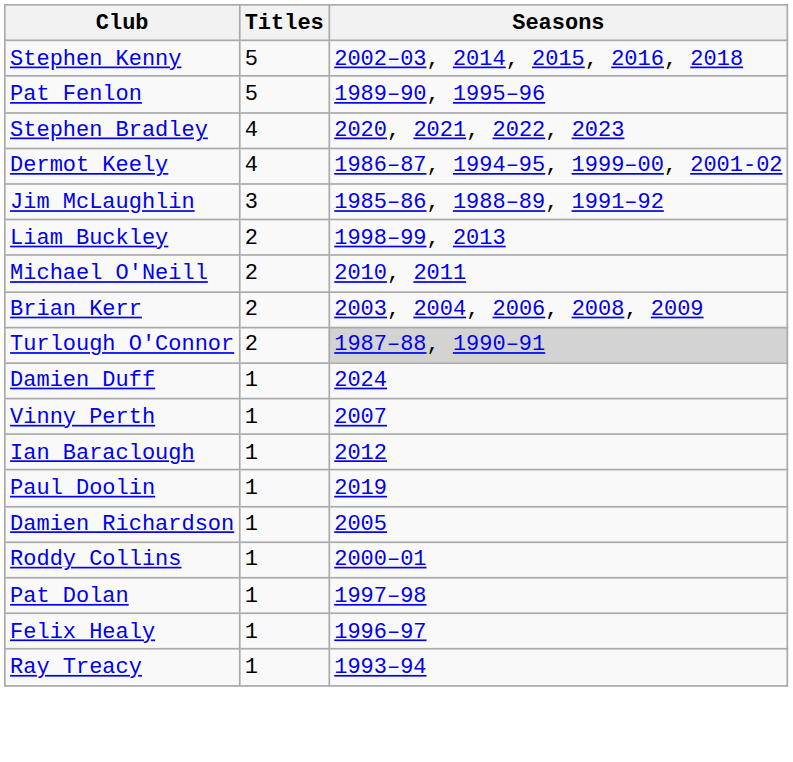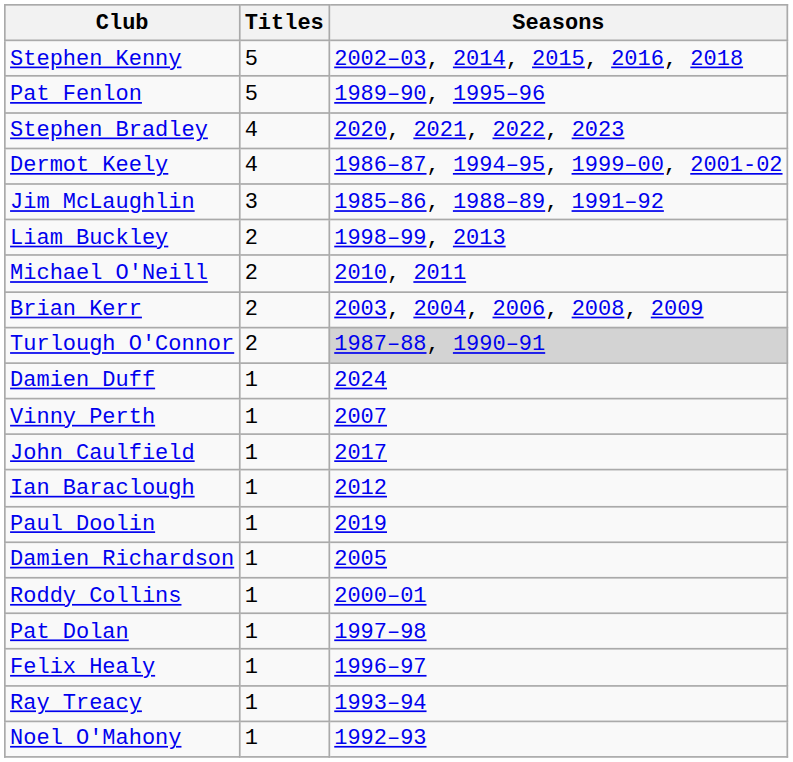+ row: John Caulfield | 1 | 2017
+ row: Noel O'Mahony | 1 | 1992–93
